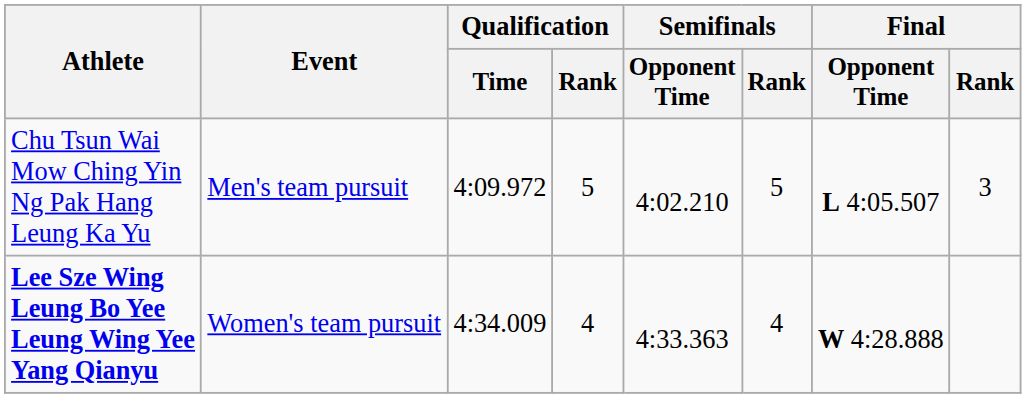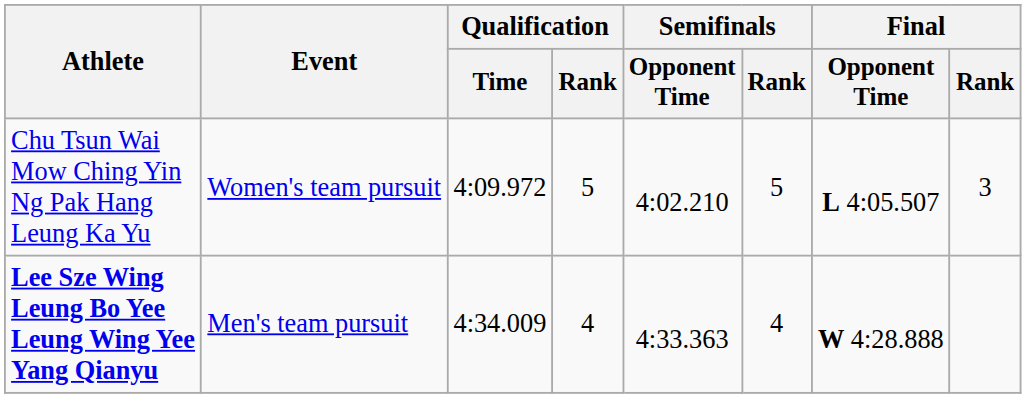Chu Tsun Wai Mow Ching Yin Ng Pak Hang Leung Ka Yu | Event: Men's team pursuit -> Women's team pursuit
Lee Sze Wing Leung Bo Yee Leung Wing Yee Yang Qianyu | Event: Women's team pursuit -> Men's team pursuit
